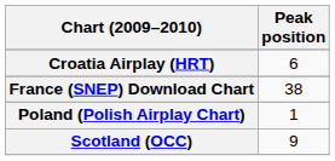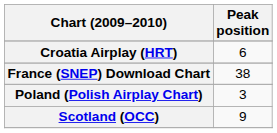Poland (Polish Airplay Chart) | Peak position: 1 -> 3
